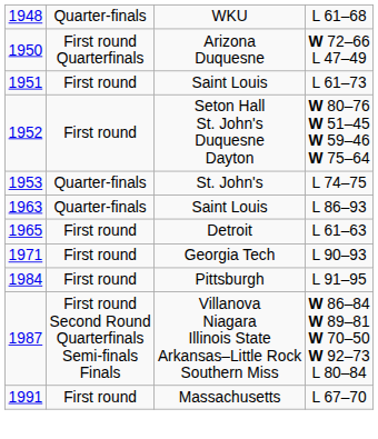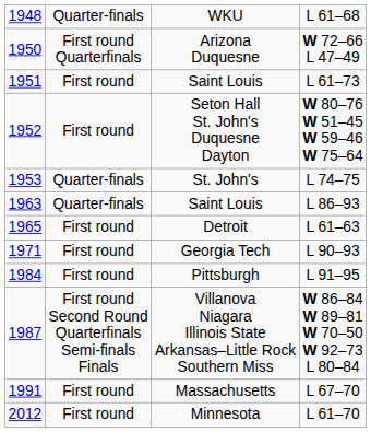+ row: 2012 | First round | Minnesota | L 61–70
